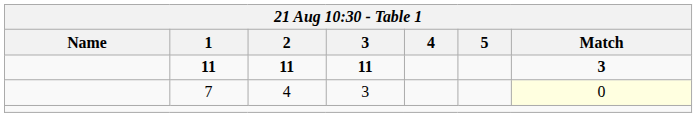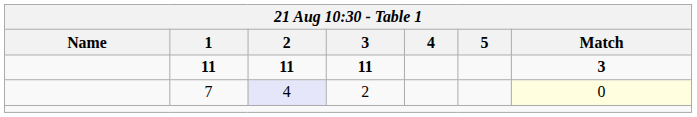7 | 2: no background -> lavender background
7 | 3: 3 -> 2
